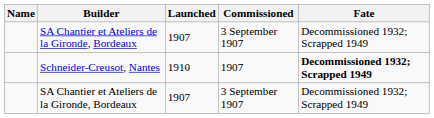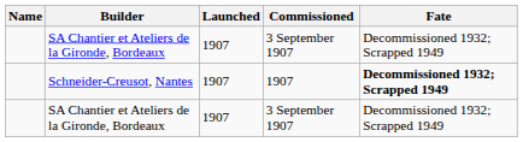Schneider-Creusot, Nantes | Launched: 1910 -> 1907
